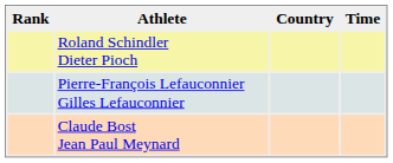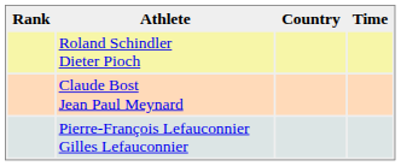rows swapped: Pierre-François Lefauconnier Gilles Lefauconnier <-> Claude Bost Jean Paul Meynard
